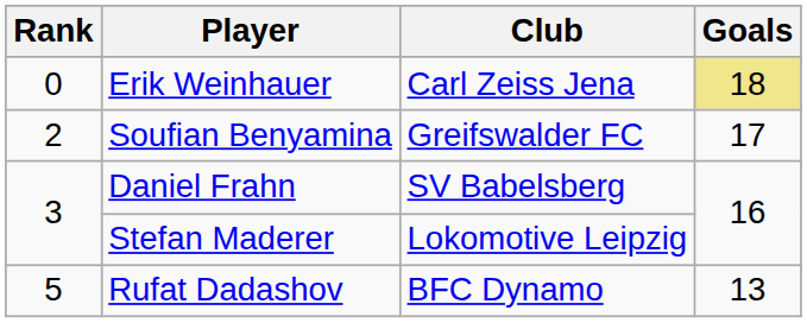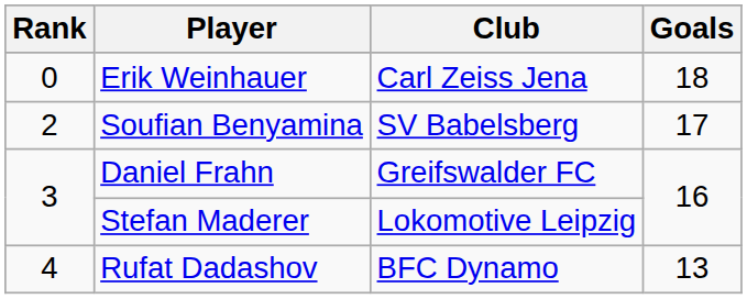Erik Weinhauer | Goals: khaki background -> no background
Soufian Benyamina | Club: Greifswalder FC -> SV Babelsberg
Daniel Frahn | Club: SV Babelsberg -> Greifswalder FC
Rufat Dadashov | Rank: 5 -> 4
